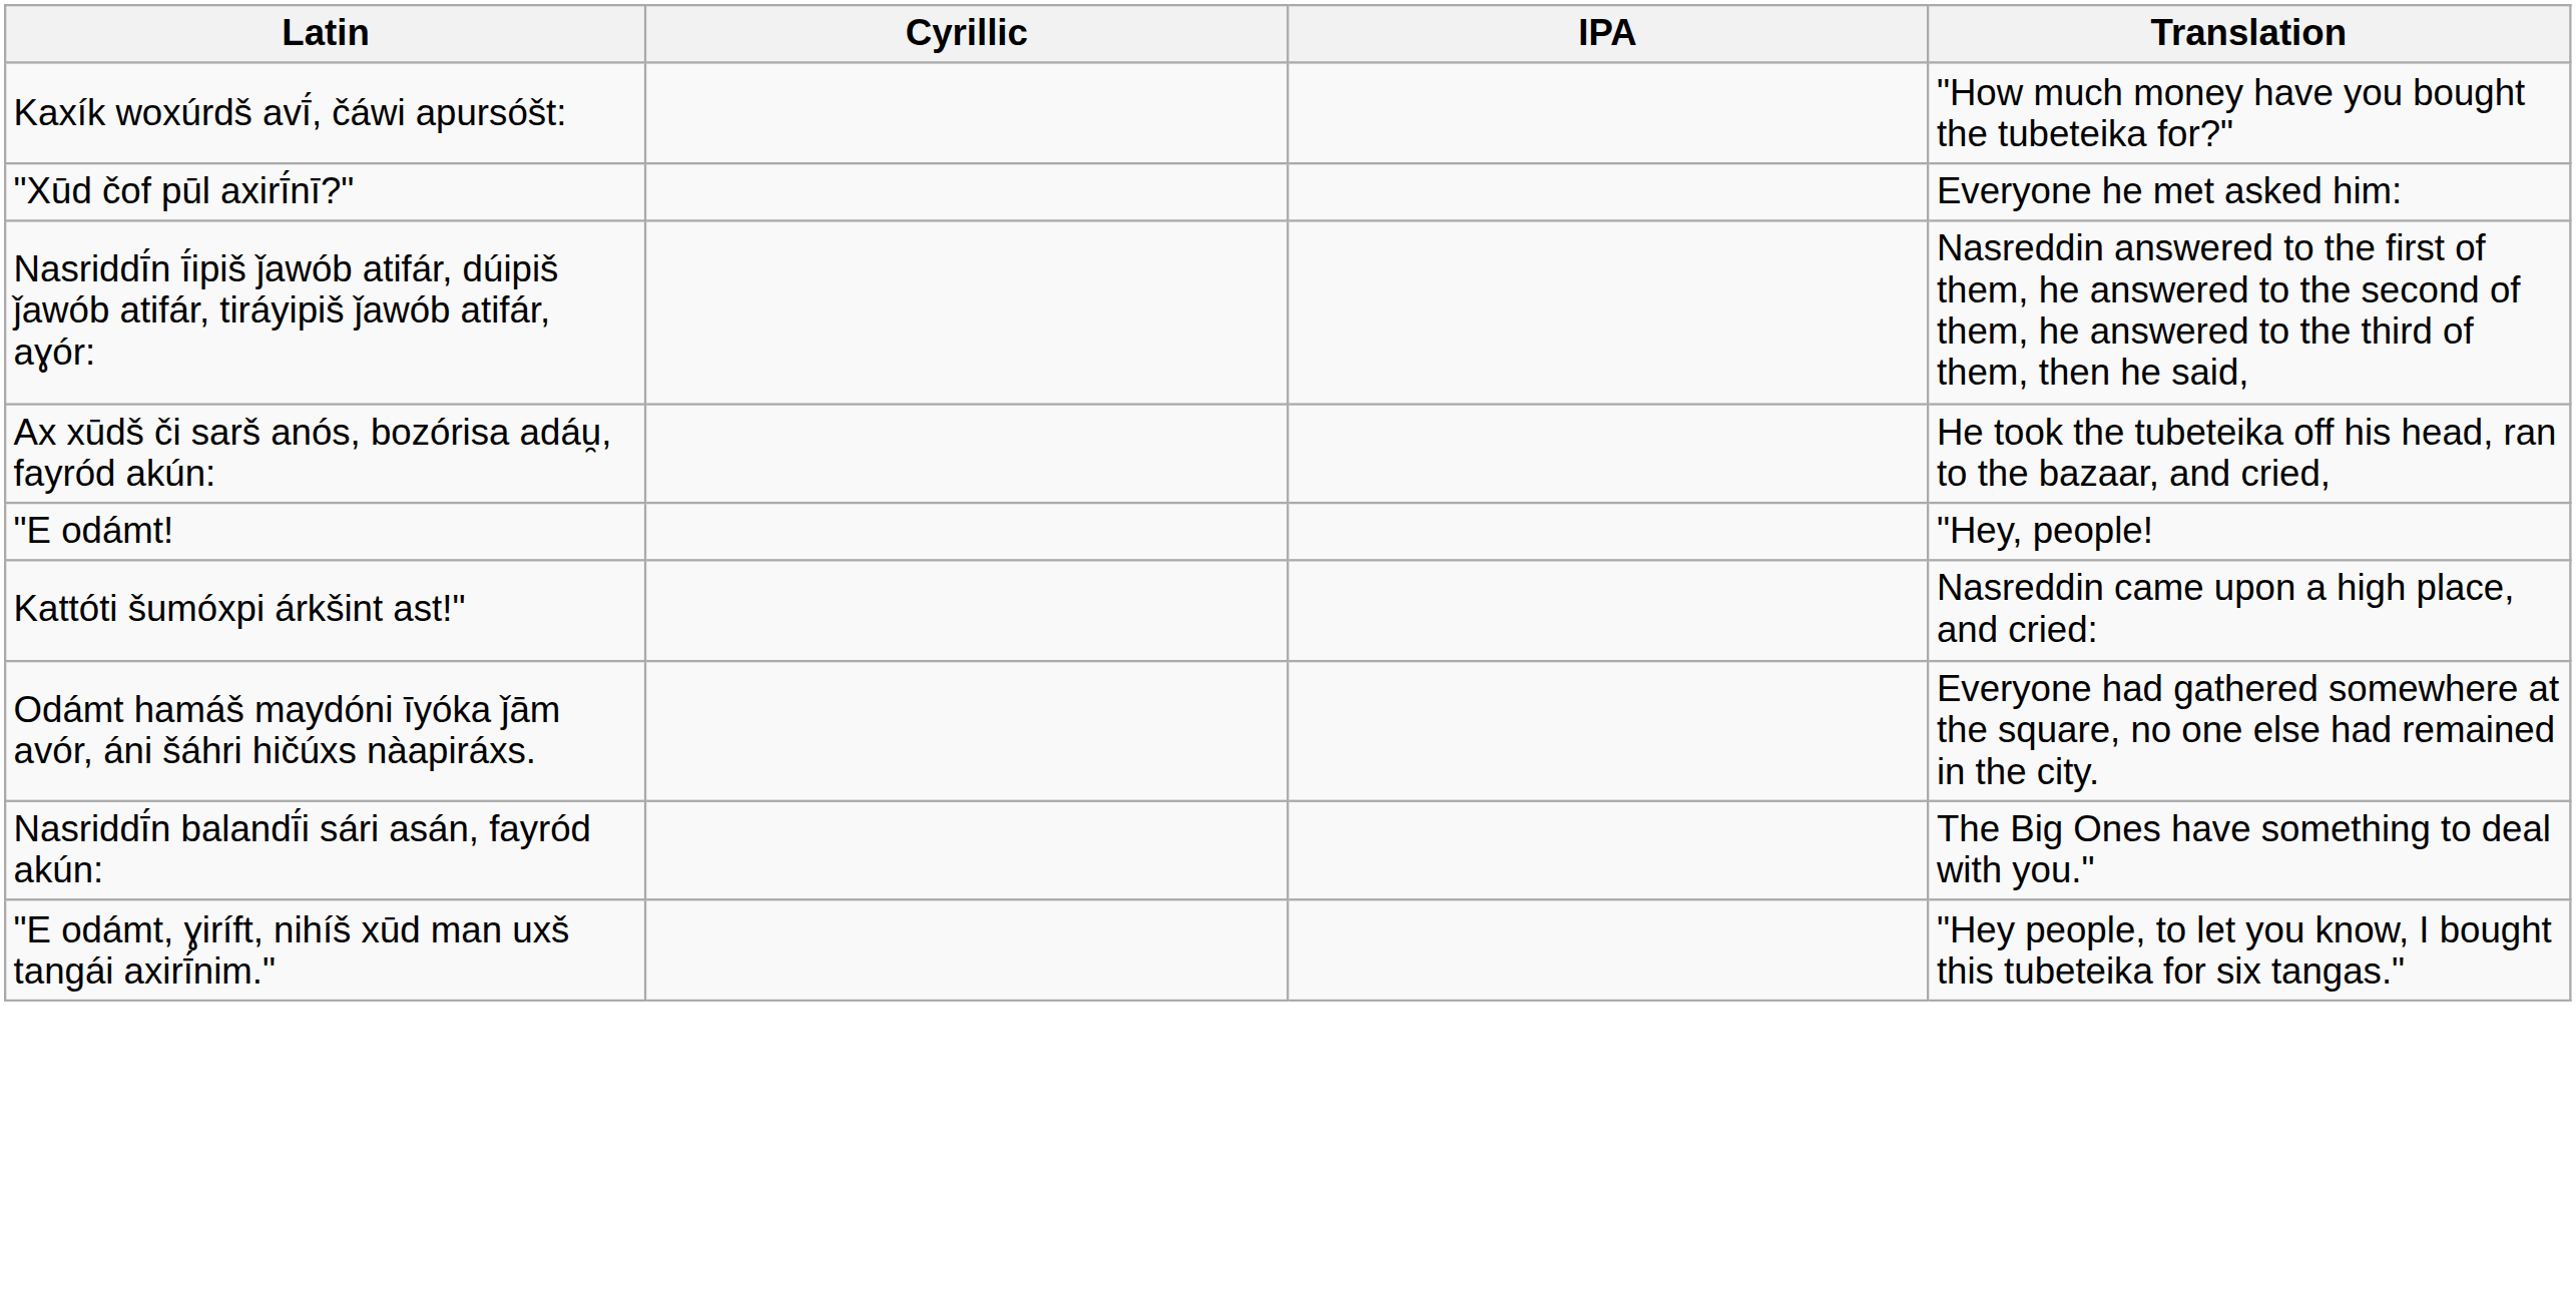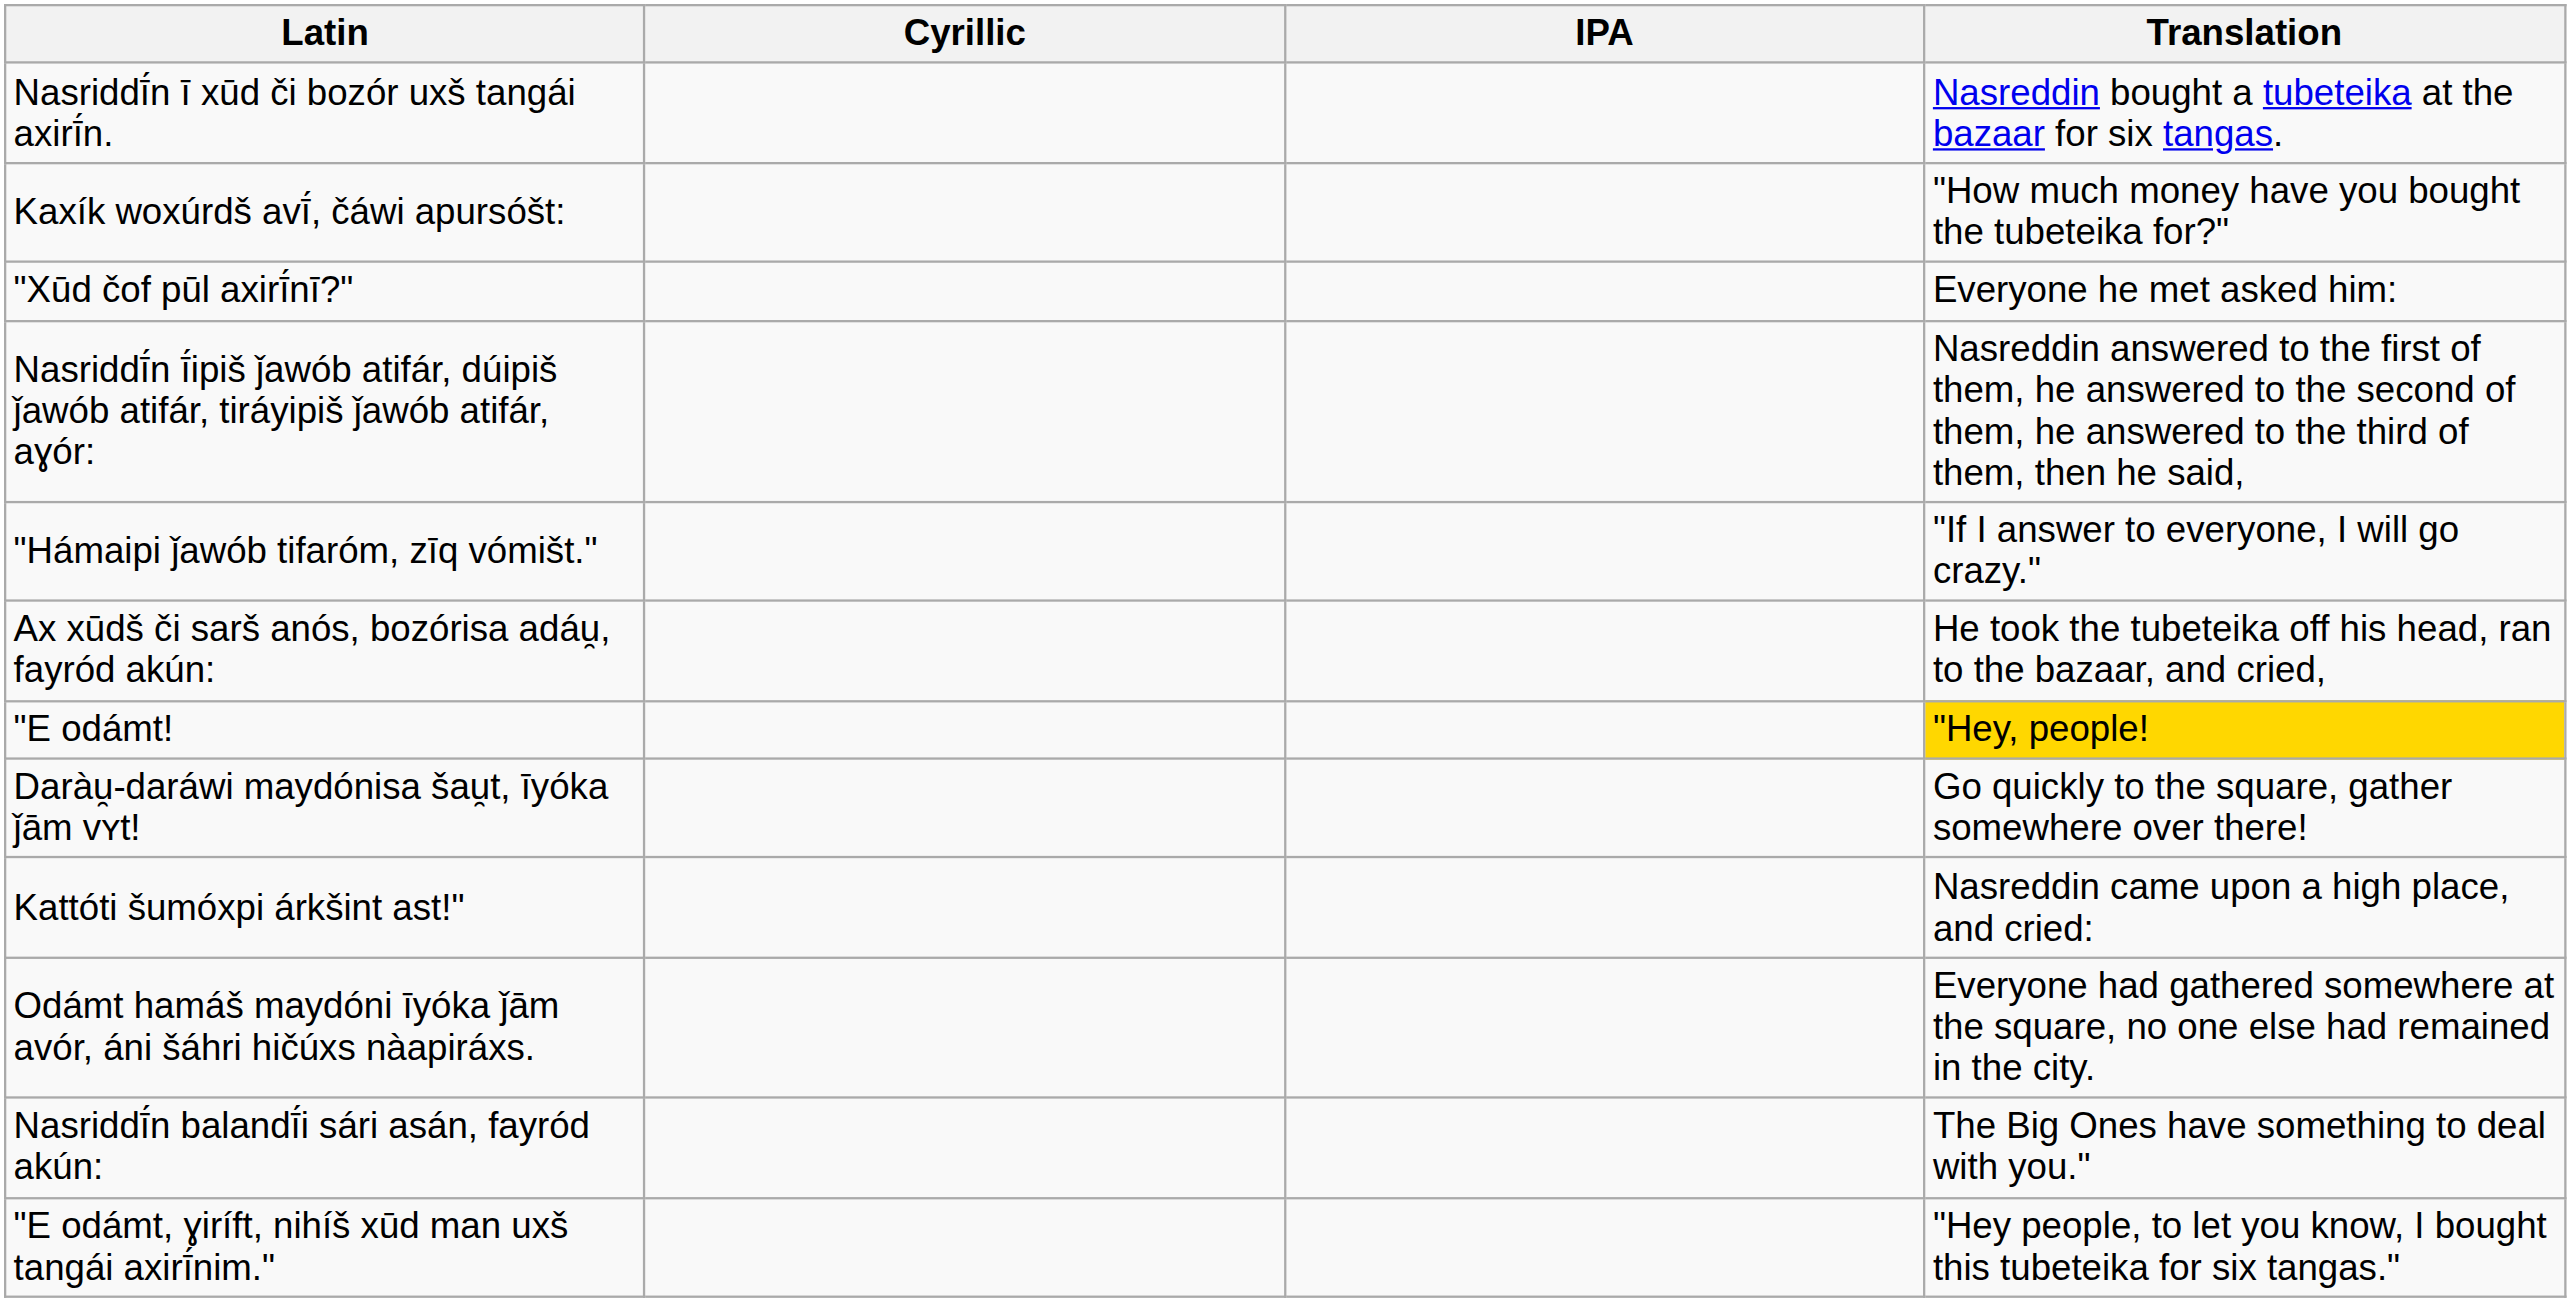+ row: Nasriddī́n ī xūd či bozór uxš tangái axirī́n. | Nasreddin bought a tubeteika at the bazaar for six tangas.
+ row: "Hámaipi ǰawób tifaróm, zīq vómišt." | "If I answer to everyone, I will go crazy."
"E odámt! | Translation: no background -> gold background
+ row: Daràu̯-daráwi maydónisa šau̯t, īyóka ǰām vʏt! | Go quickly to the square, gather somewhere over there!
